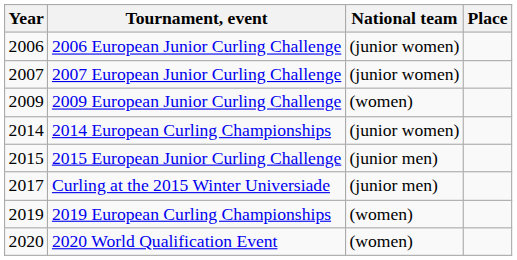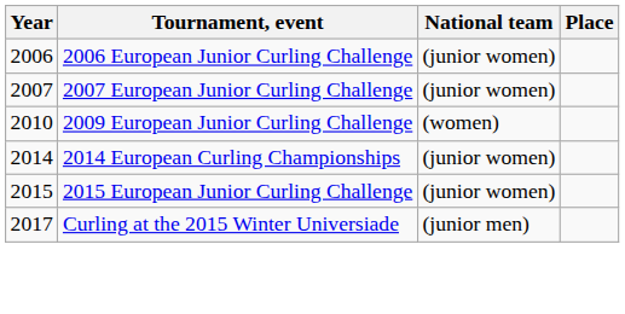2009 European Junior Curling Challenge | Year: 2009 -> 2010
2015 European Junior Curling Challenge | National team: (junior men) -> (junior women)
- row: 2019 | 2019 European Curling Championships | (women)
- row: 2020 | 2020 World Qualification Event | (women)
